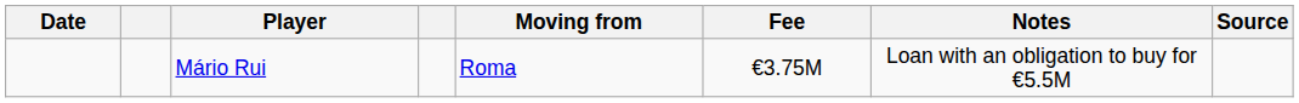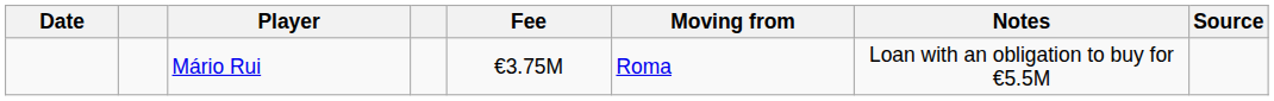columns swapped: Moving from <-> Fee
